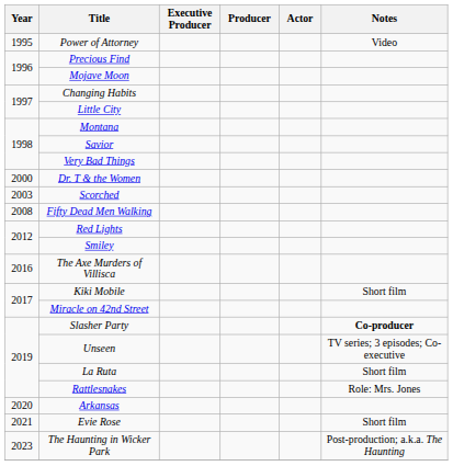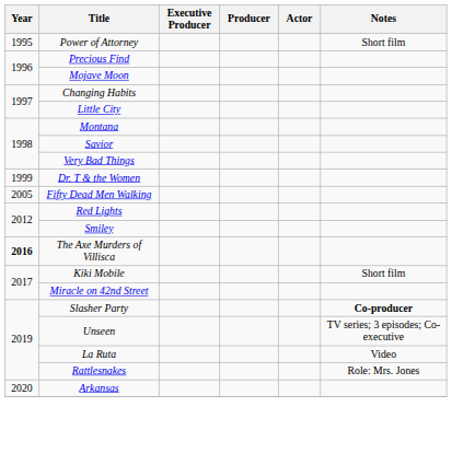Power of Attorney | Notes: Video -> Short film
Dr. T & the Women | Year: 2000 -> 1999
- row: 2003 | Scorched
Fifty Dead Men Walking | Year: 2008 -> 2005
The Axe Murders of Villisca | Year: normal -> bold
La Ruta | Notes: Short film -> Video
- row: 2021 | Evie Rose | Short film
- row: 2023 | The Haunting in Wicker Park | Post-production; a.k.a. The Haunting
